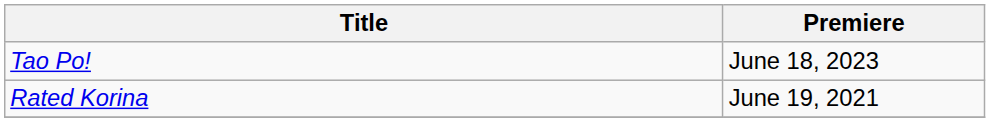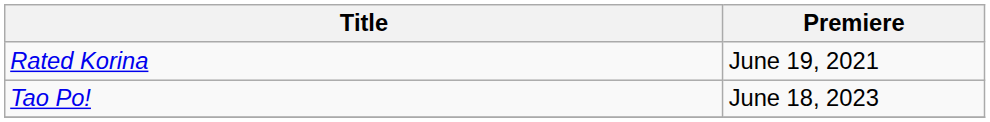rows swapped: Rated Korina <-> Tao Po!
